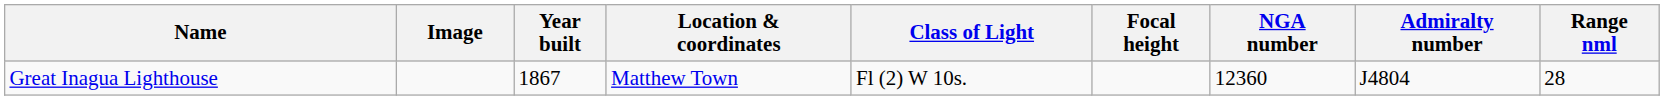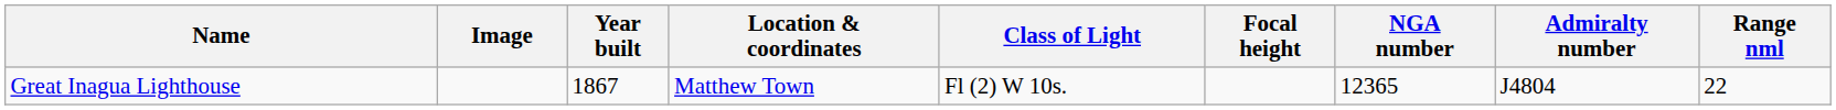Great Inagua Lighthouse | NGA number: 12360 -> 12365
Great Inagua Lighthouse | Range nml: 28 -> 22
